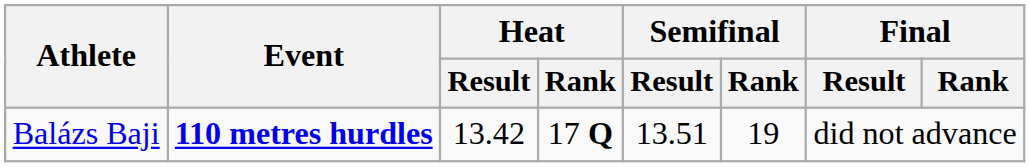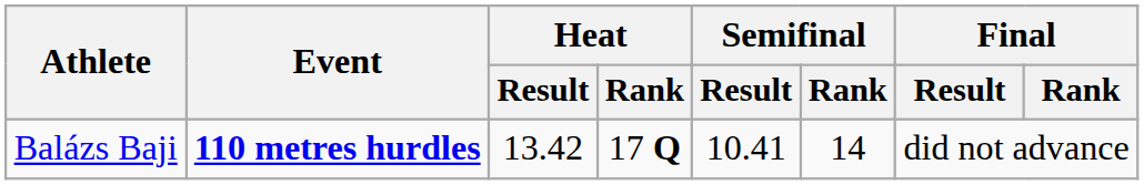Balázs Baji | Semifinal / Result: 13.51 -> 10.41
Balázs Baji | Semifinal / Rank: 19 -> 14
